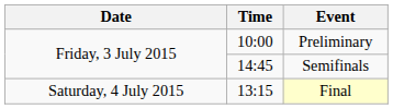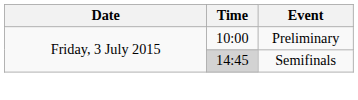Semifinals | Time: no background -> lightgrey background
- row: Saturday, 4 July 2015 | 13:15 | Final
